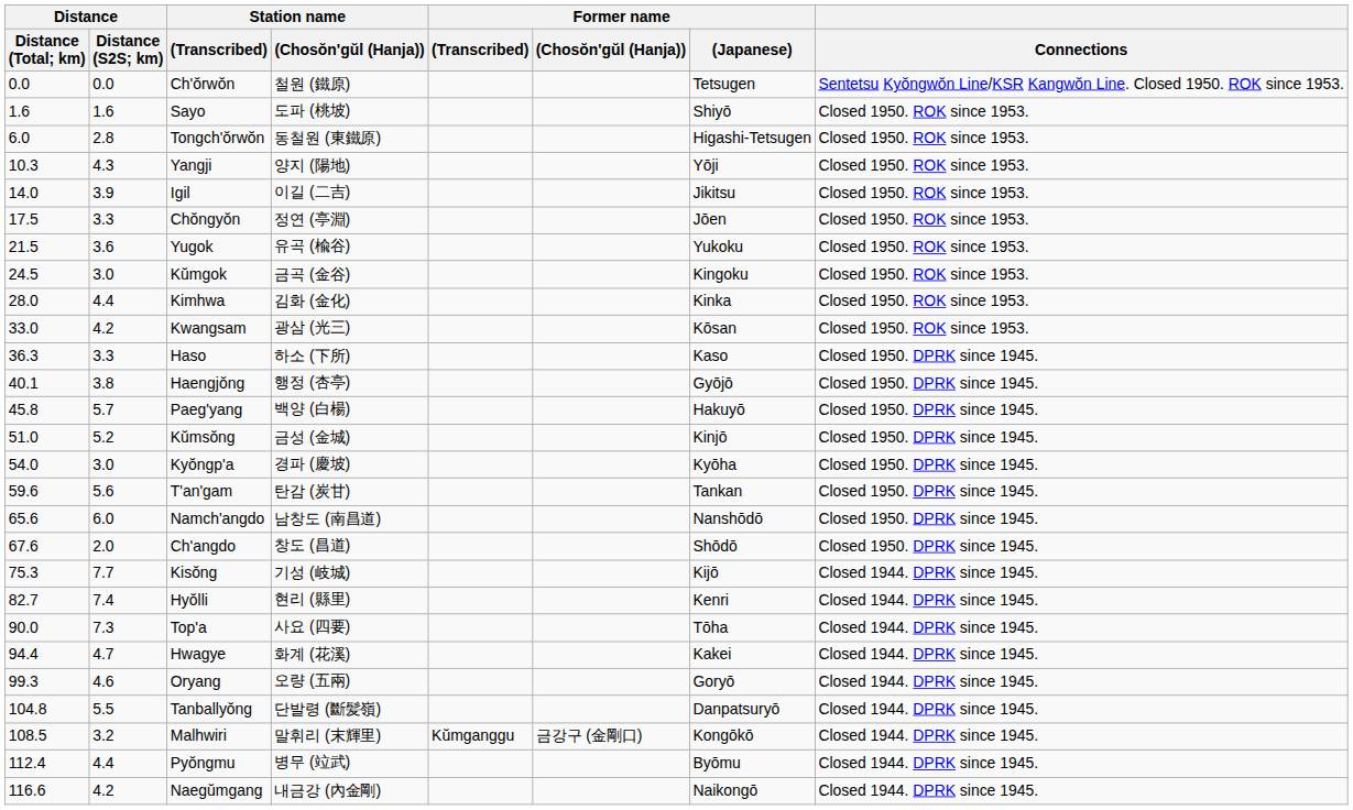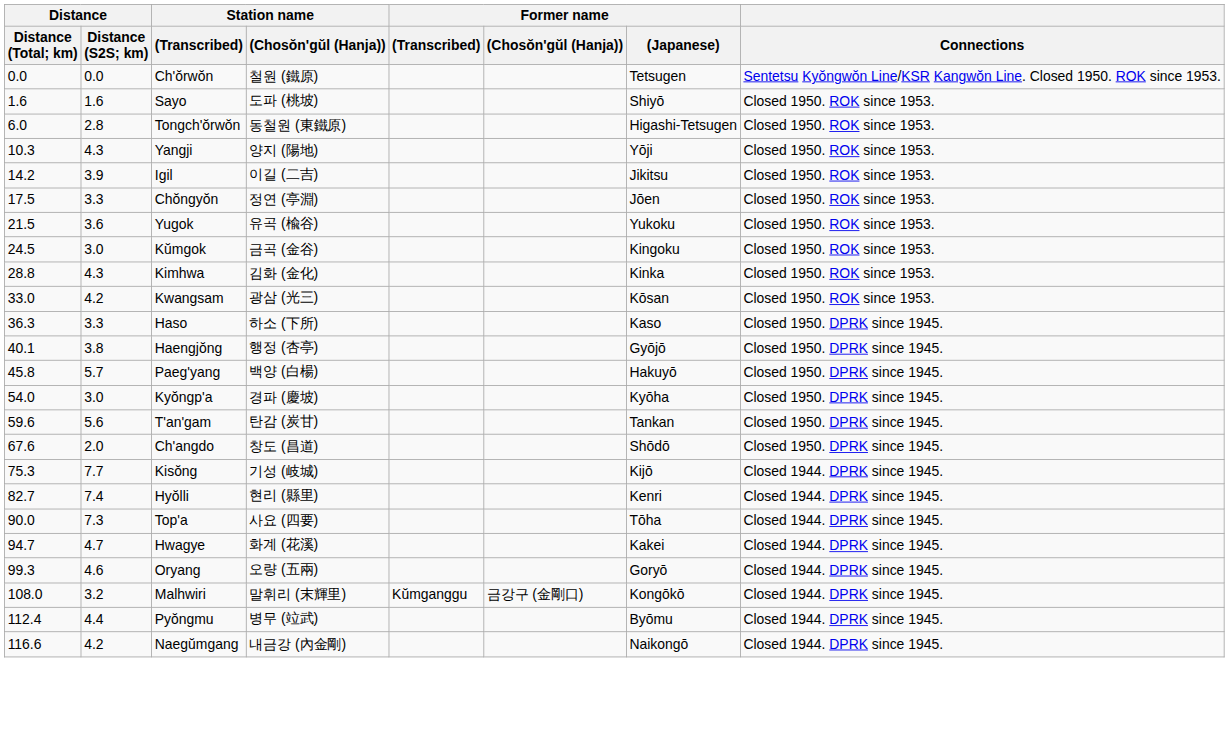Igil | Distance / Distance (Total; km): 14.0 -> 14.2
Kimhwa | Distance / Distance (Total; km): 28.0 -> 28.8
Kimhwa | Distance / Distance (S2S; km): 4.4 -> 4.3
- row: 51.0 | 5.2 | Kŭmsŏng | 금성 (金城) | Kinjō | Closed 1950. DPRK since 1945.
- row: 65.6 | 6.0 | Namch'angdo | 남창도 (南昌道) | Nanshōdō | Closed 1950. DPRK since 1945.
Hwagye | Distance / Distance (Total; km): 94.4 -> 94.7
- row: 104.8 | 5.5 | Tanballyŏng | 단발령 (斷髪嶺) | Danpatsuryō | Closed 1944. DPRK since 1945.
Malhwiri | Distance / Distance (Total; km): 108.5 -> 108.0
